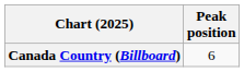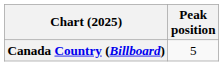Canada Country (Billboard) | Peak position: 6 -> 5
